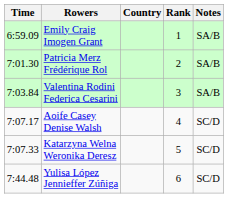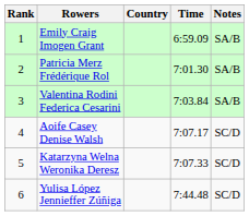columns swapped: Rank <-> Time
